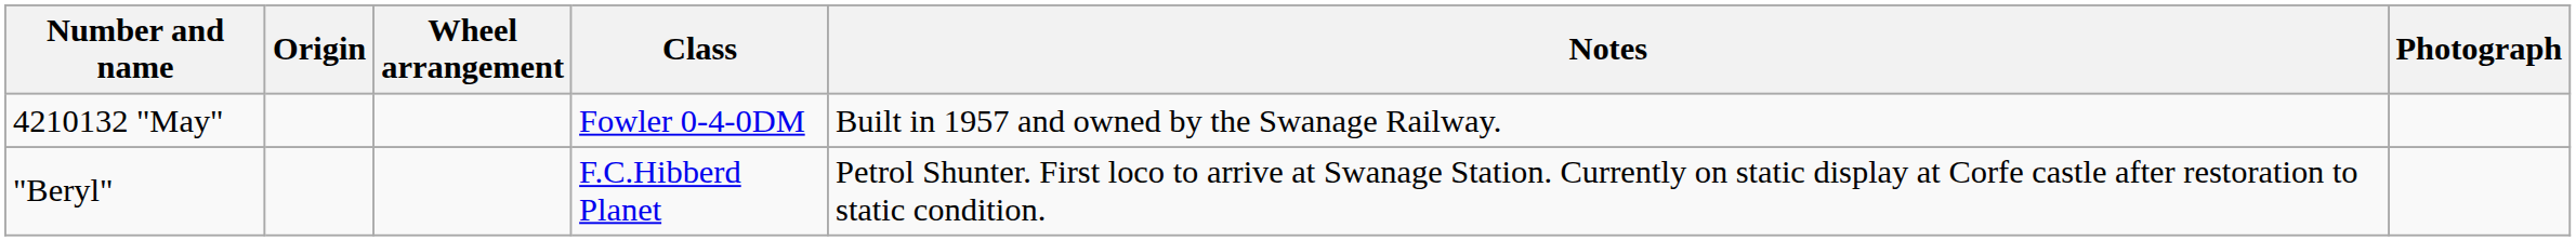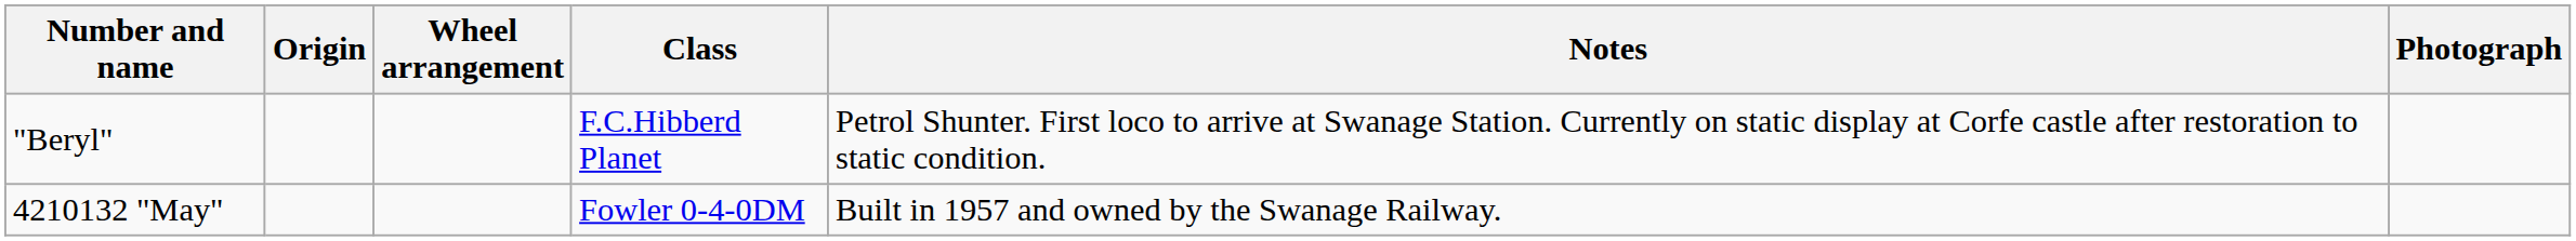rows swapped: 4210132 "May" <-> "Beryl"
